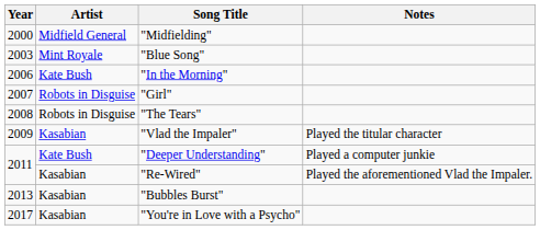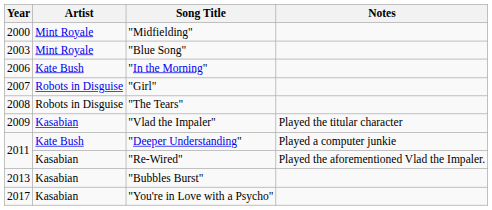"Midfielding" | Artist: Midfield General -> Mint Royale
